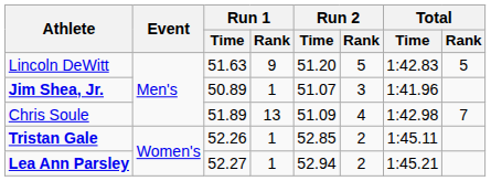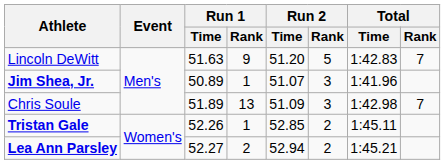Lincoln DeWitt | Total / Rank: 5 -> 7
Chris Soule | Run 2 / Rank: 4 -> 3
Lea Ann Parsley | Run 1 / Rank: 1 -> 2
